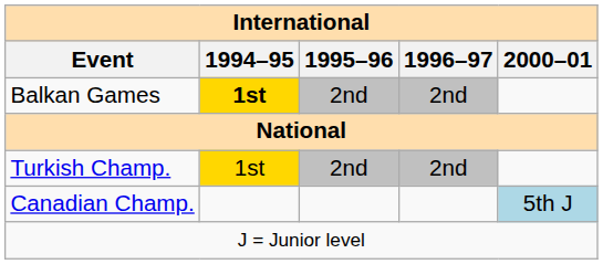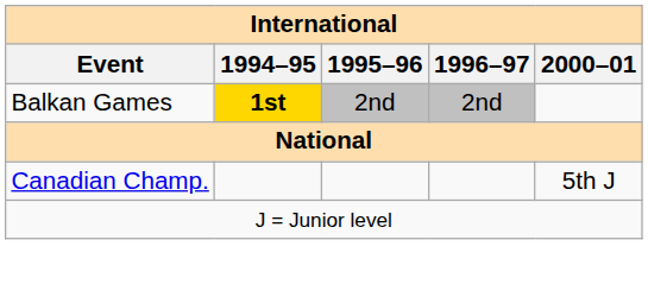- row: Turkish Champ. | 1st | 2nd | 2nd
Canadian Champ. | 2000–01: lightblue background -> no background
